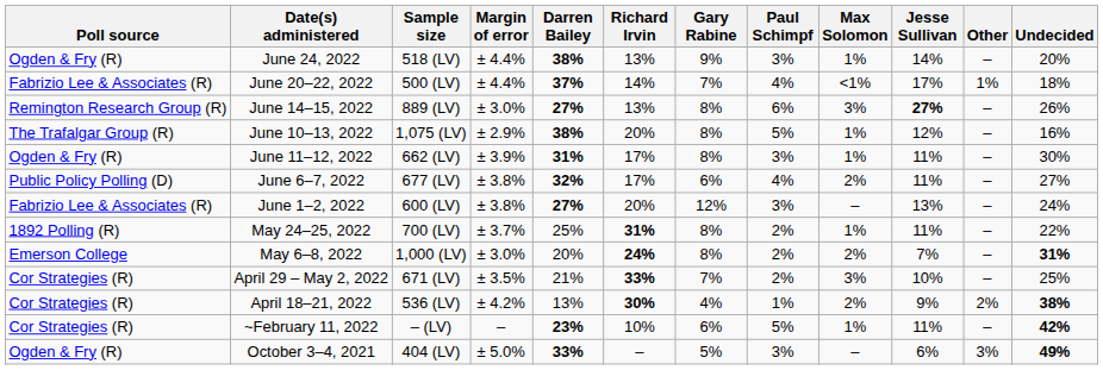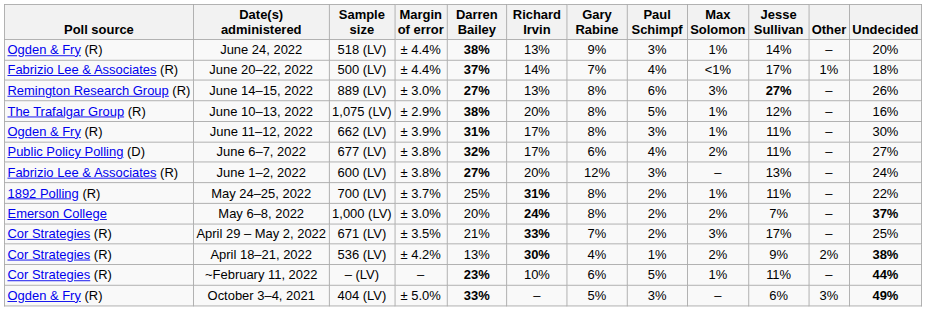May 6–8, 2022 | Undecided: 31% -> 37%
April 29 – May 2, 2022 | Jesse Sullivan: 10% -> 17%
~February 11, 2022 | Undecided: 42% -> 44%
